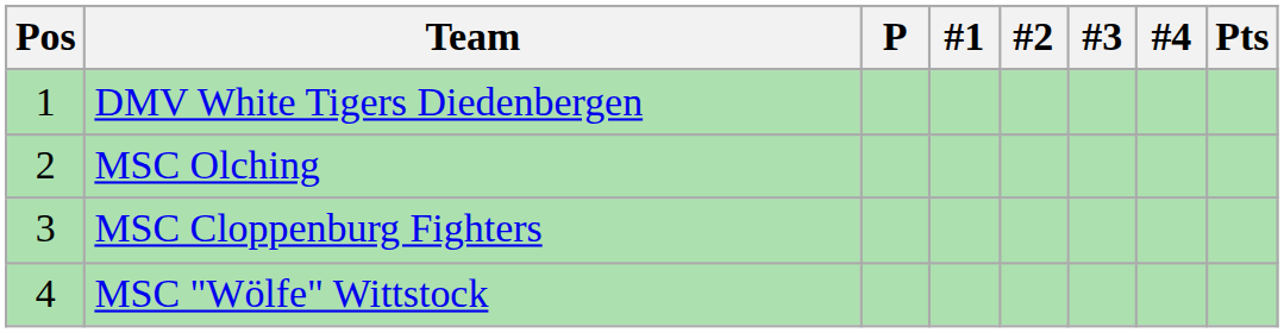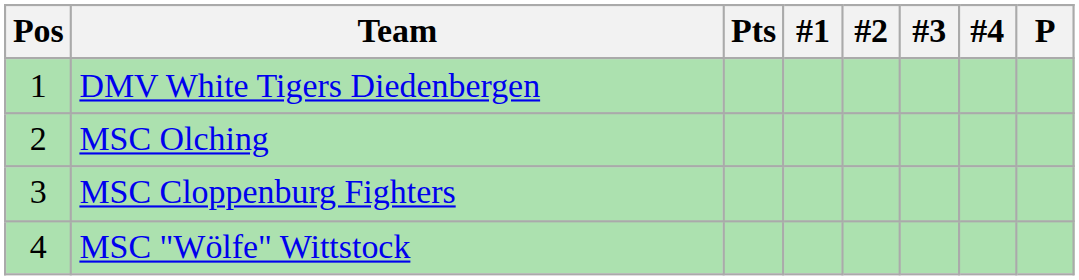columns swapped: P <-> Pts
